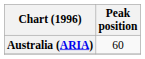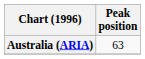Australia (ARIA) | Peak position: 60 -> 63
